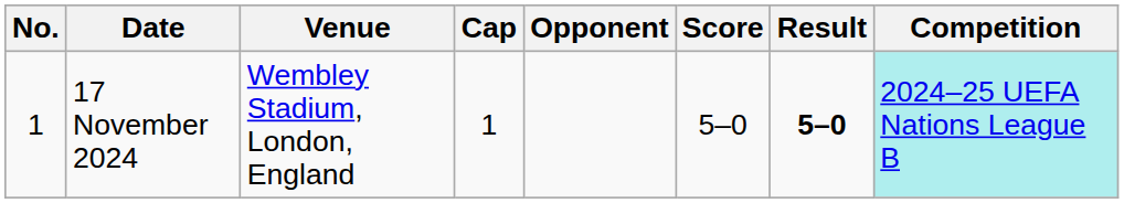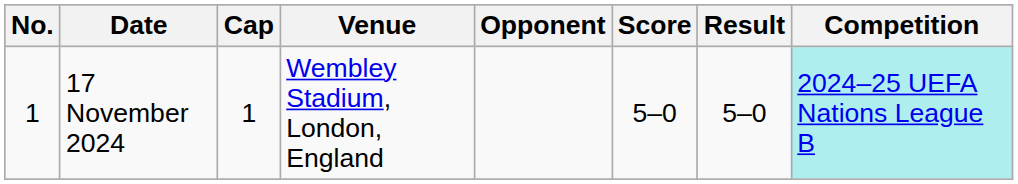columns swapped: Venue <-> Cap
17 November 2024 | Result: bold -> normal
